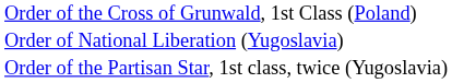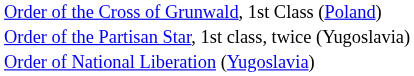rows swapped: Order of National Liberation (Yugoslavia) <-> Order of the Partisan Star, 1st class, twice (Yugoslavia)
